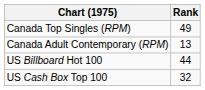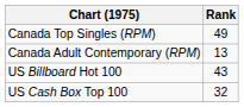US Billboard Hot 100 | Rank: 44 -> 43
